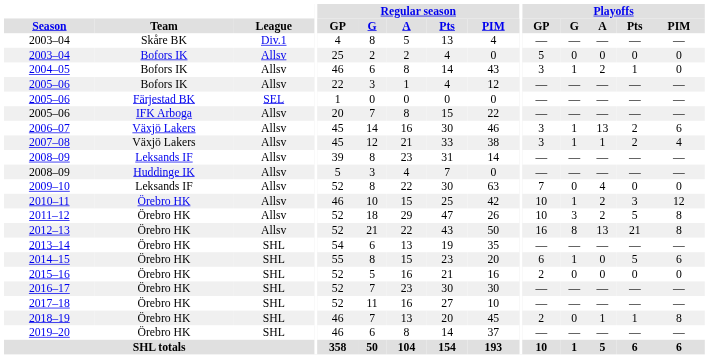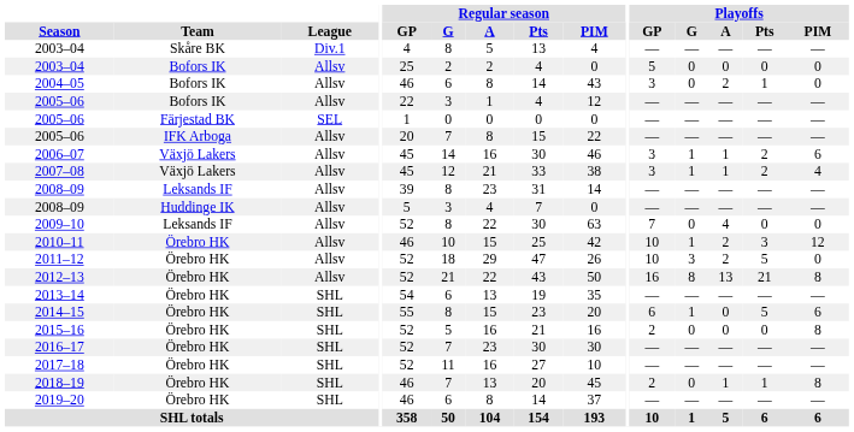2004–05 | Playoffs / G: 1 -> 0
2006–07 | Playoffs / A: 13 -> 1
2011–12 | Playoffs / PIM: 8 -> 0
2015–16 | Playoffs / PIM: 0 -> 8
